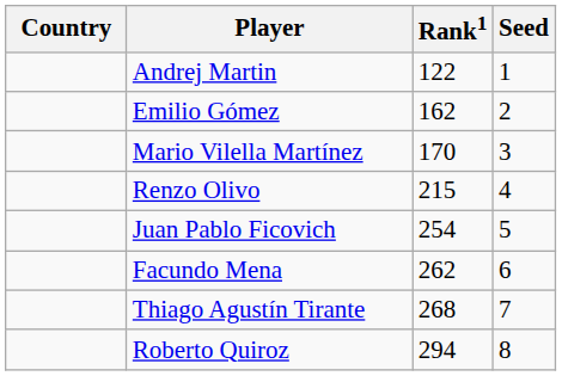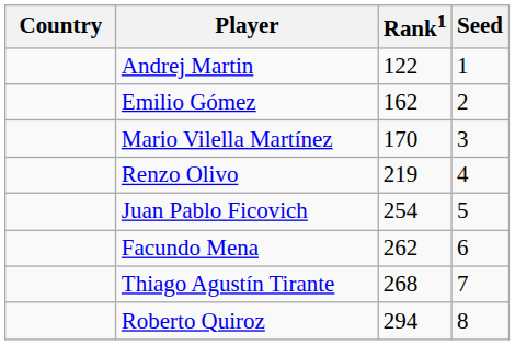Renzo Olivo | Rank1: 215 -> 219
